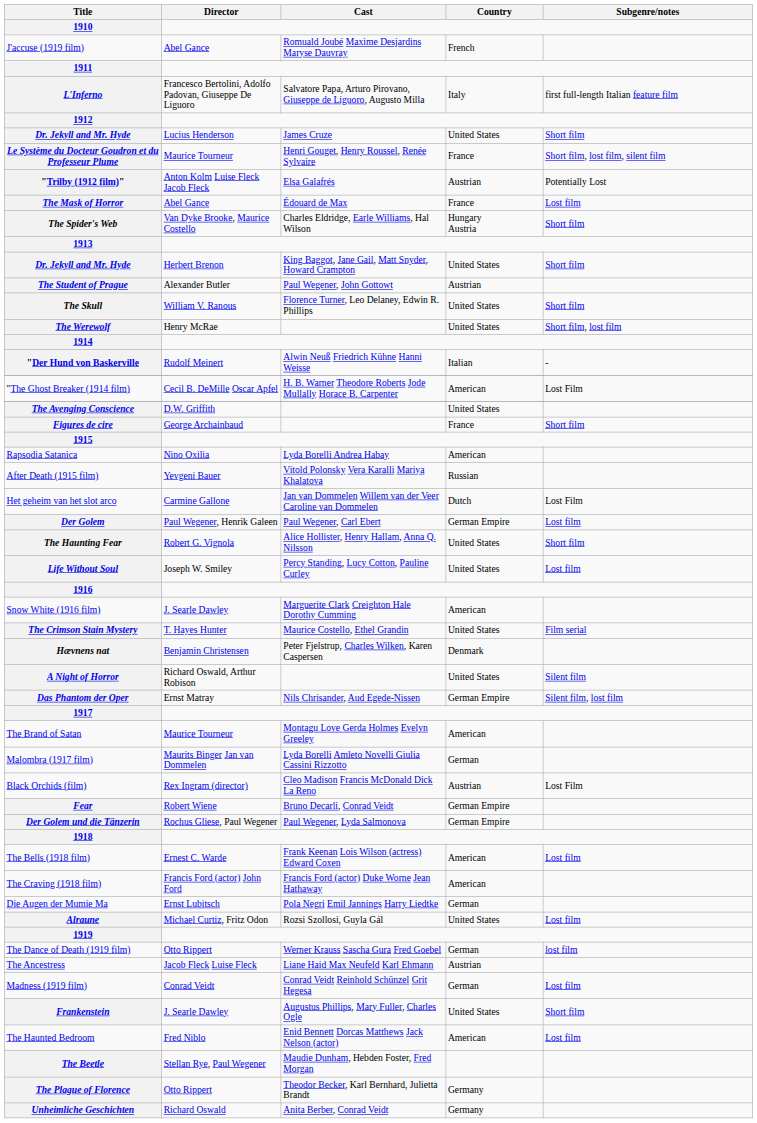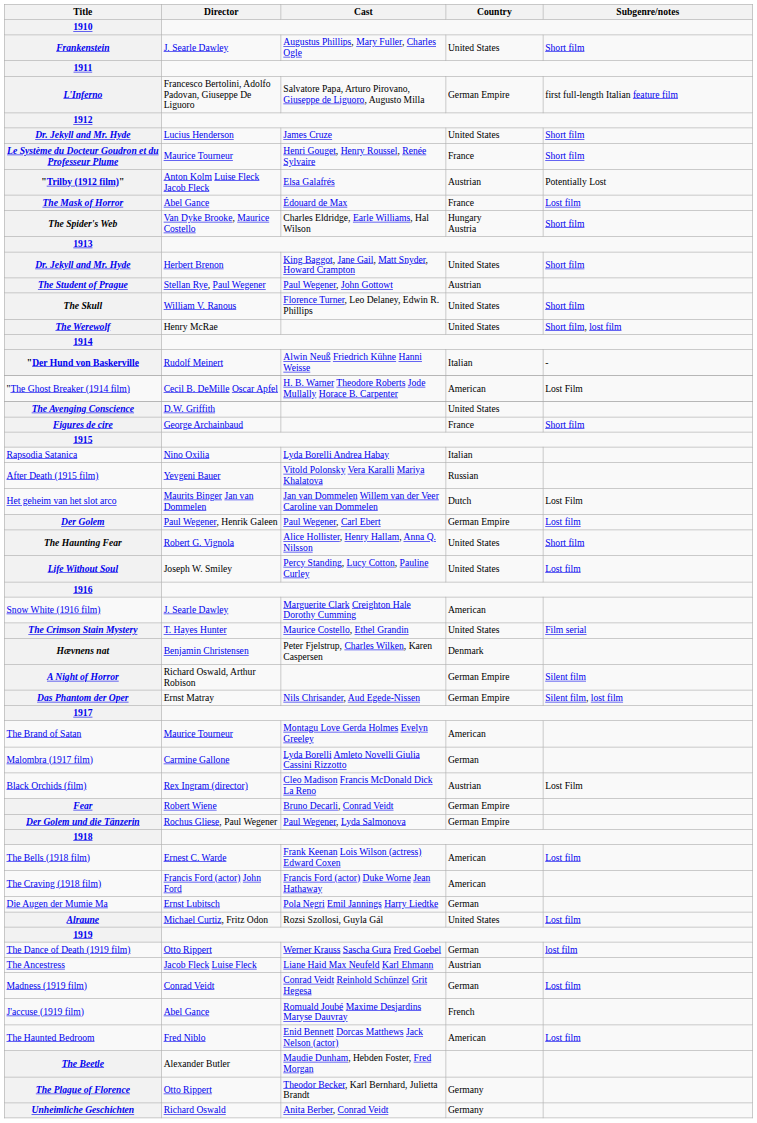rows swapped: Frankenstein <-> J'accuse (1919 film)
L'Inferno | Country: Italy -> German Empire
Le Système du Docteur Goudron et du Professeur Plume | Subgenre/notes: Short film, lost film, silent film -> Short film
The Student of Prague | Director: Alexander Butler -> Stellan Rye, Paul Wegener
Rapsodia Satanica | Country: American -> Italian
Het geheim van het slot arco | Director: Carmine Gallone -> Maurits Binger Jan van Dommelen
A Night of Horror | Country: United States -> German Empire
Malombra (1917 film) | Director: Maurits Binger Jan van Dommelen -> Carmine Gallone
The Beetle | Director: Stellan Rye, Paul Wegener -> Alexander Butler
